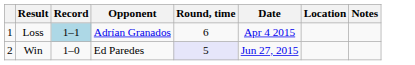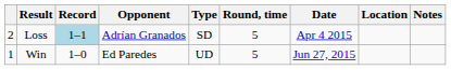+ column: Type | SD | UD
Loss | column 1: 1 -> 2
Loss | Round, time: 6 -> 5
Win | column 1: 2 -> 1
Win | Round, time: lavender background -> no background
